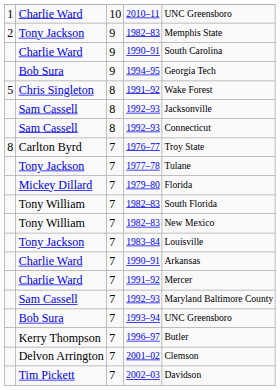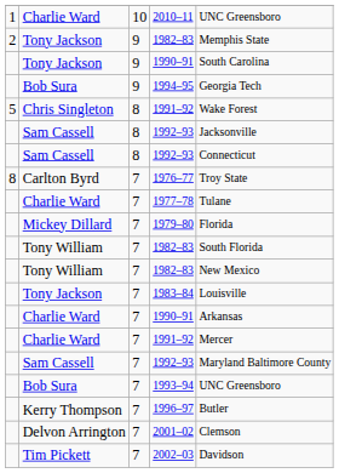9 / 1990–91 | column 2: Charlie Ward -> Tony Jackson
1977–78 | column 2: Tony Jackson -> Charlie Ward
